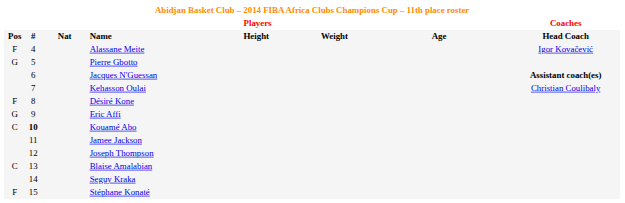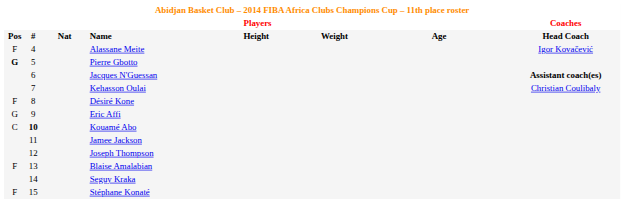Pierre Gbotto | column 1: normal -> bold
Blaise Amalabian | column 1: C -> F
